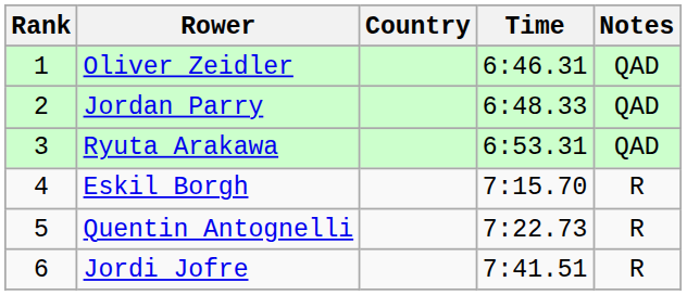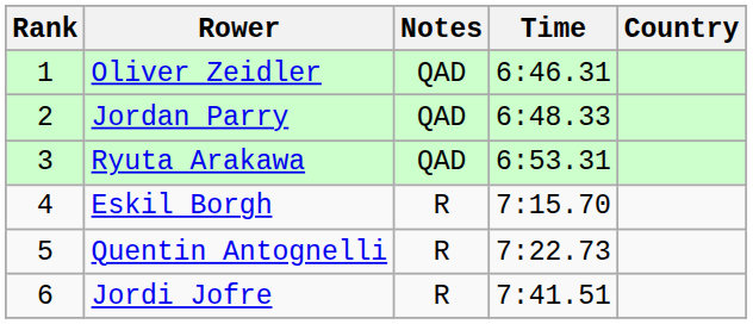columns swapped: Country <-> Notes
